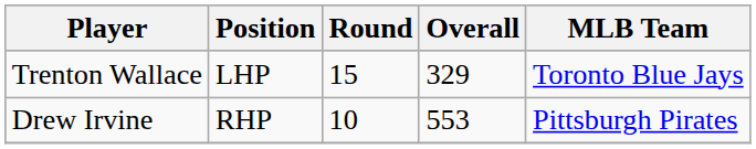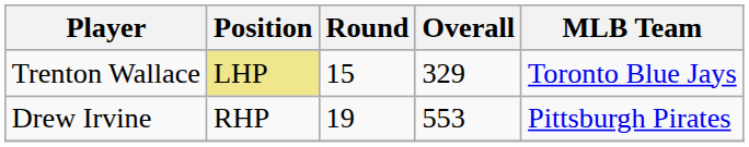Trenton Wallace | Position: no background -> khaki background
Drew Irvine | Round: 10 -> 19
